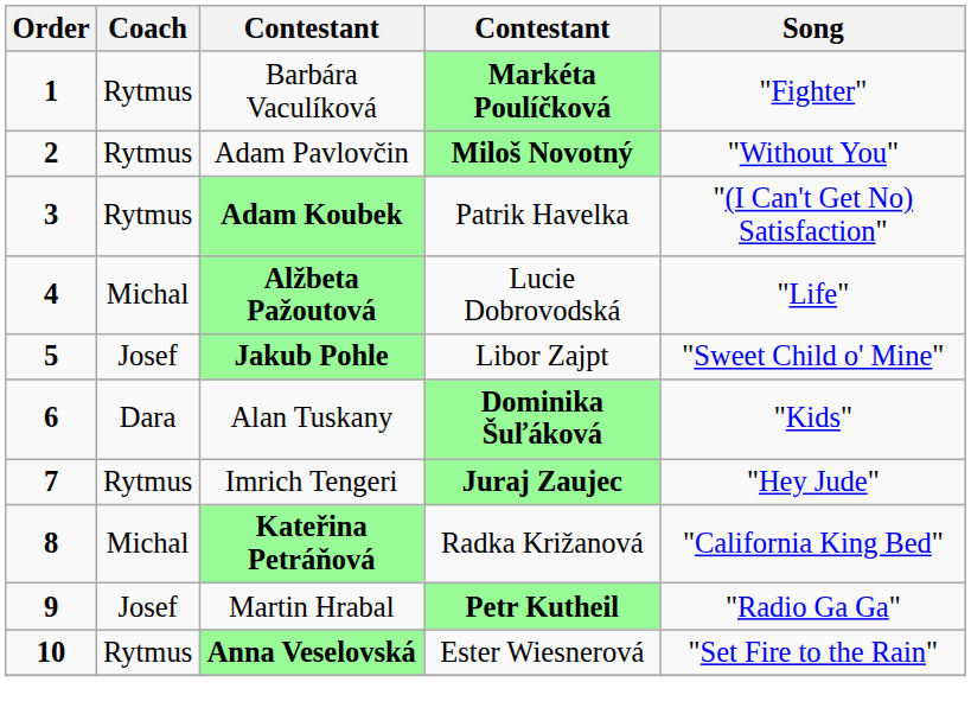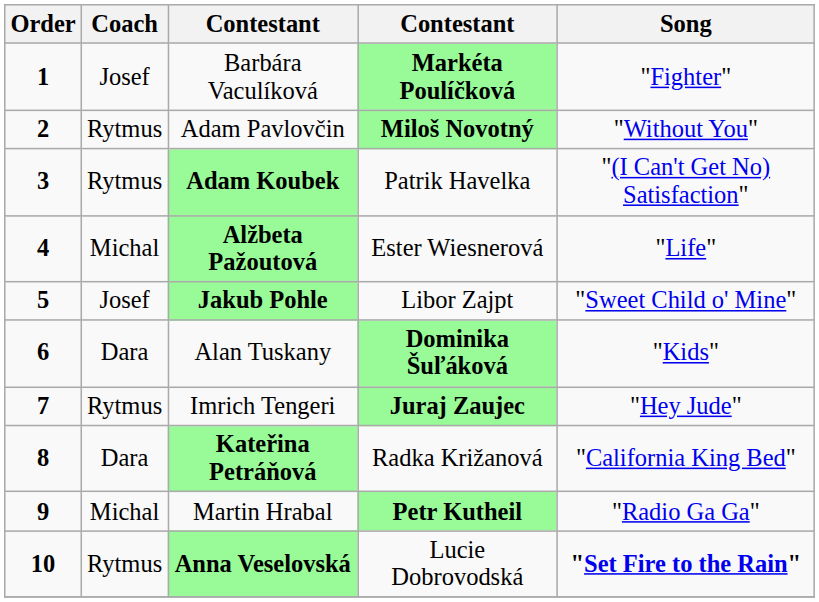Barbára Vaculíková | Coach: Rytmus -> Josef
Alžbeta Pažoutová | column 4: Lucie Dobrovodská -> Ester Wiesnerová
Kateřina Petráňová | Coach: Michal -> Dara
Martin Hrabal | Coach: Josef -> Michal
Anna Veselovská | column 4: Ester Wiesnerová -> Lucie Dobrovodská
Anna Veselovská | Song: normal -> bold
